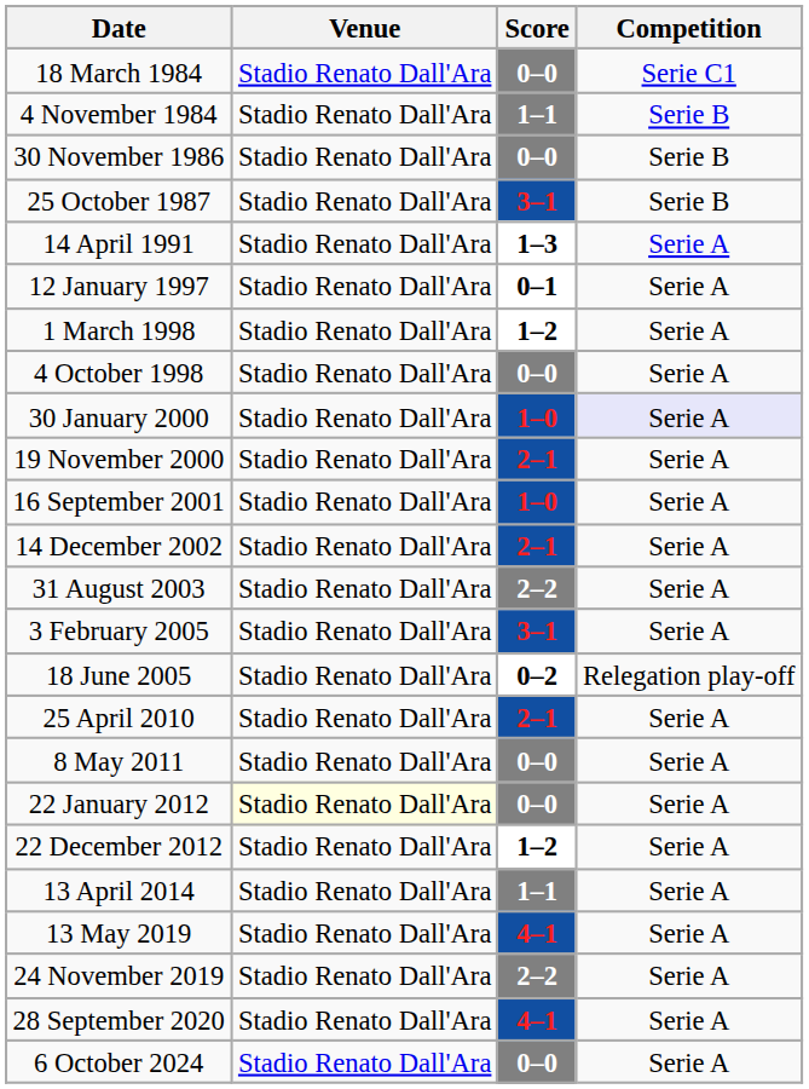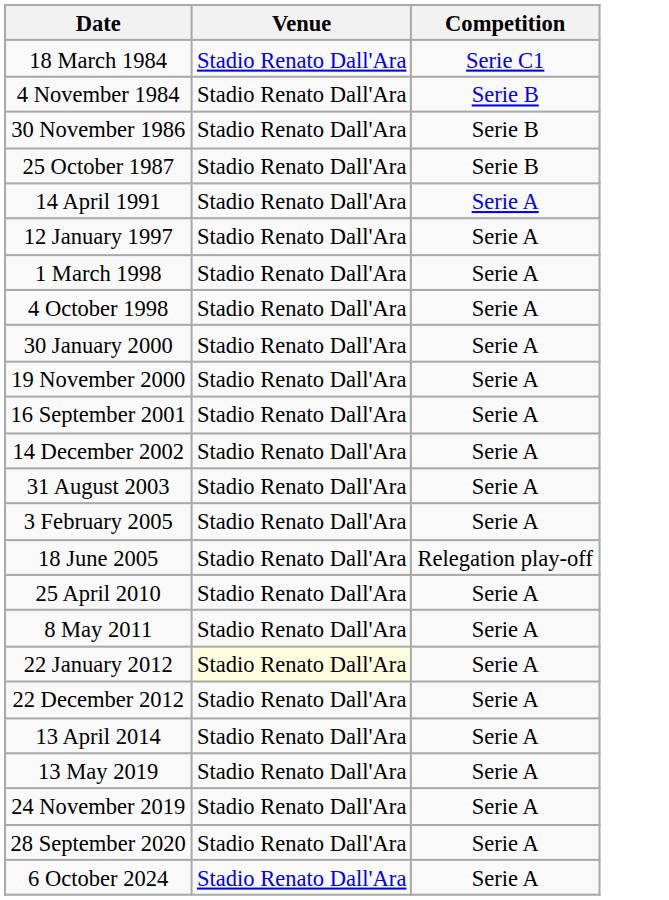- column: Score | 0–0 | 1–1 | 0–0 | 3–1 | 1–3 | 0–1 | 1–2 | 0–0 | 1–0 | 2–1 | 1–0 | 2–1 | 2–2 | 3–1 | 0–2 | 2–1 | 0–0 | 0–0 | 1–2 | 1–1 | 4–1 | 2–2 | 4–1 | 0–0
30 January 2000 | Competition: lavender background -> no background
